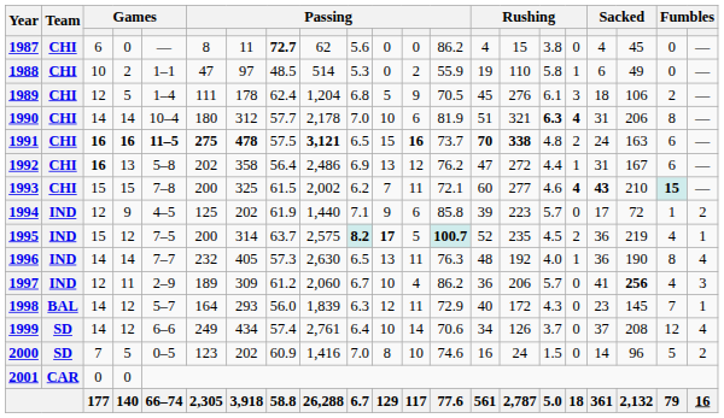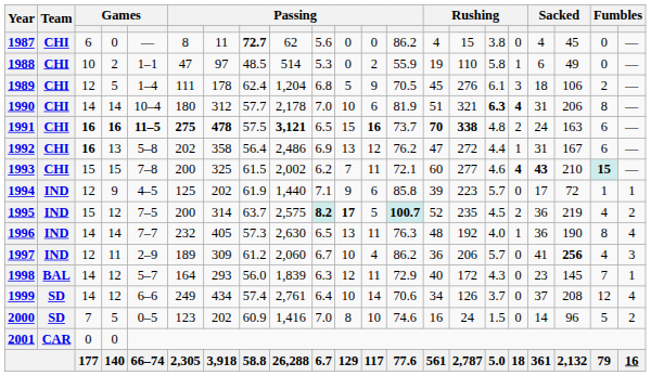1994 | column 21: 2 -> 1
1995 | column 21: 1 -> 2
